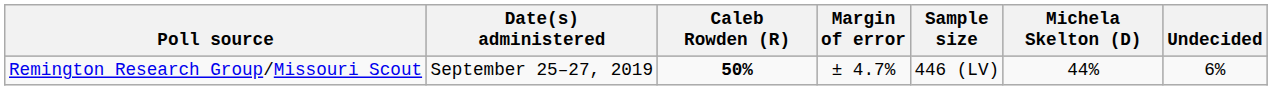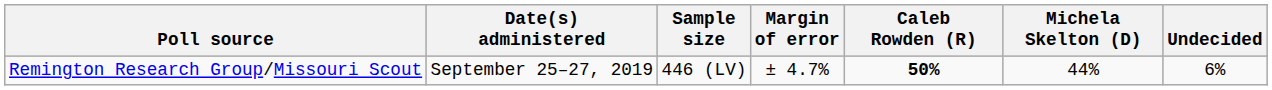columns swapped: Sample size <-> Caleb Rowden (R)
